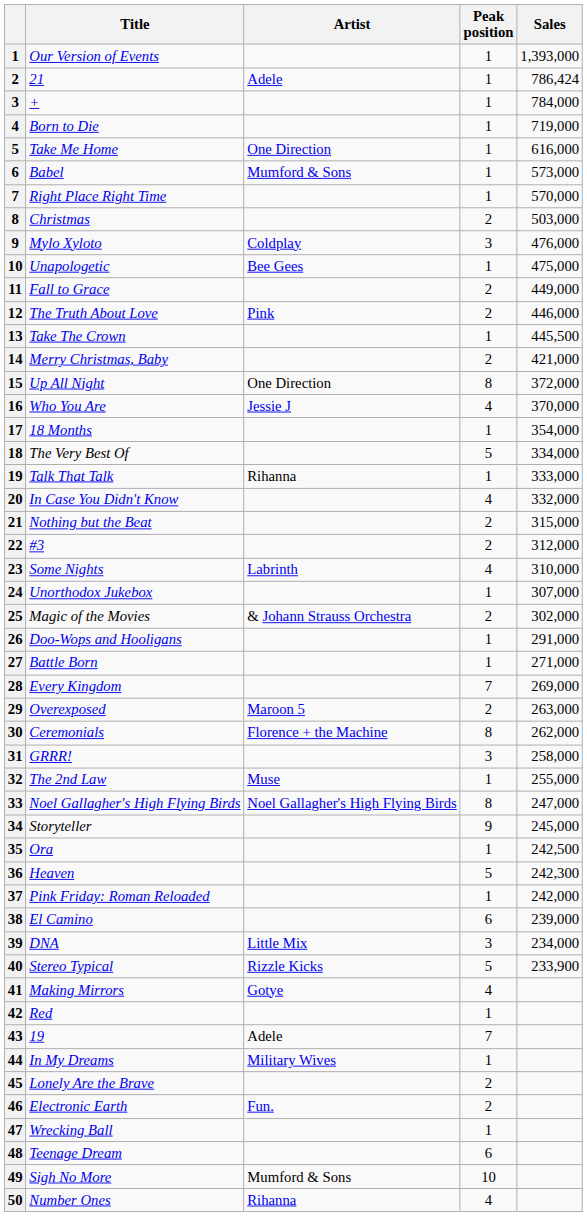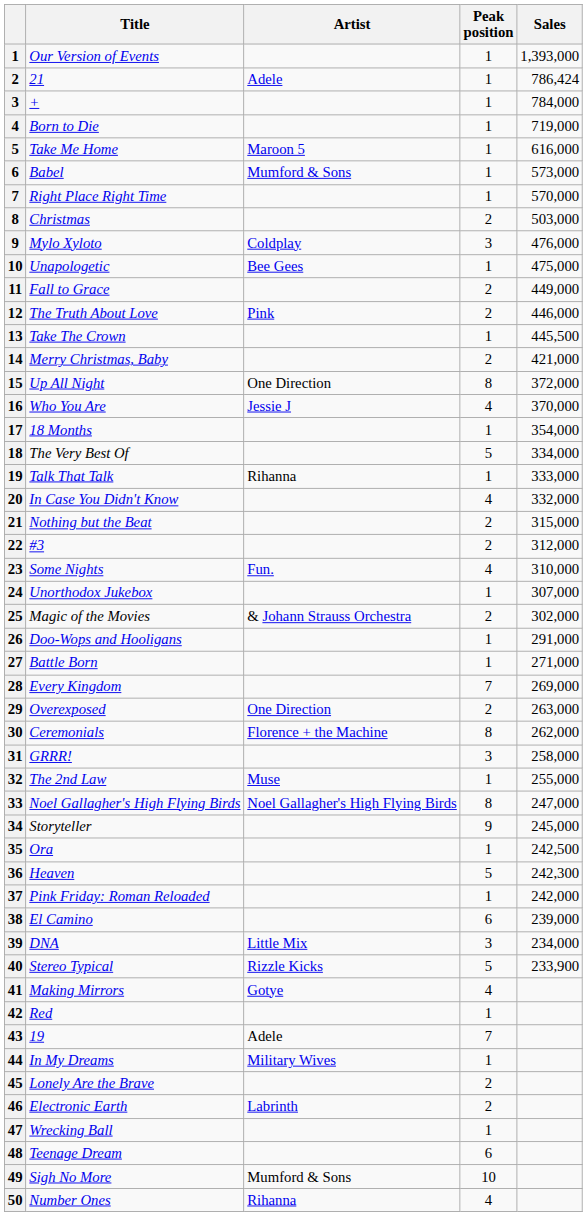Take Me Home | Artist: One Direction -> Maroon 5
Some Nights | Artist: Labrinth -> Fun.
Overexposed | Artist: Maroon 5 -> One Direction
Electronic Earth | Artist: Fun. -> Labrinth
